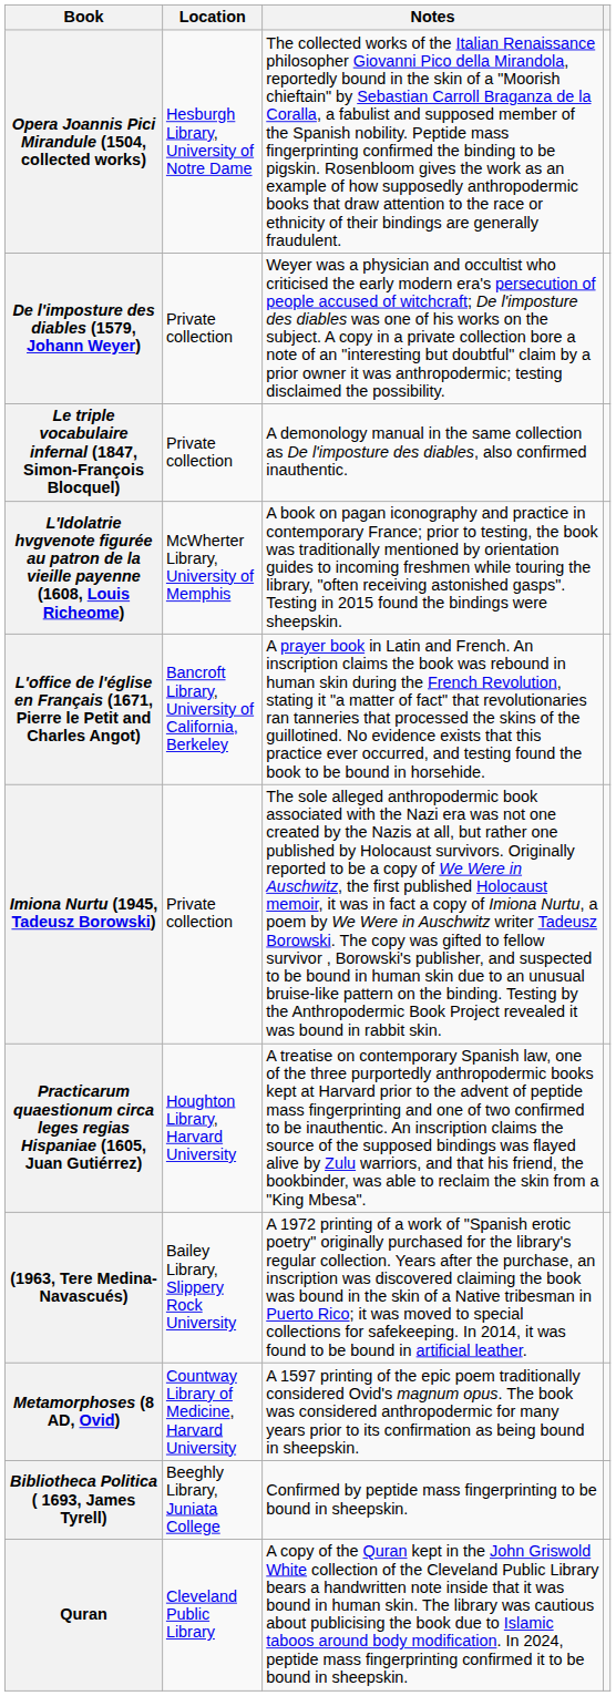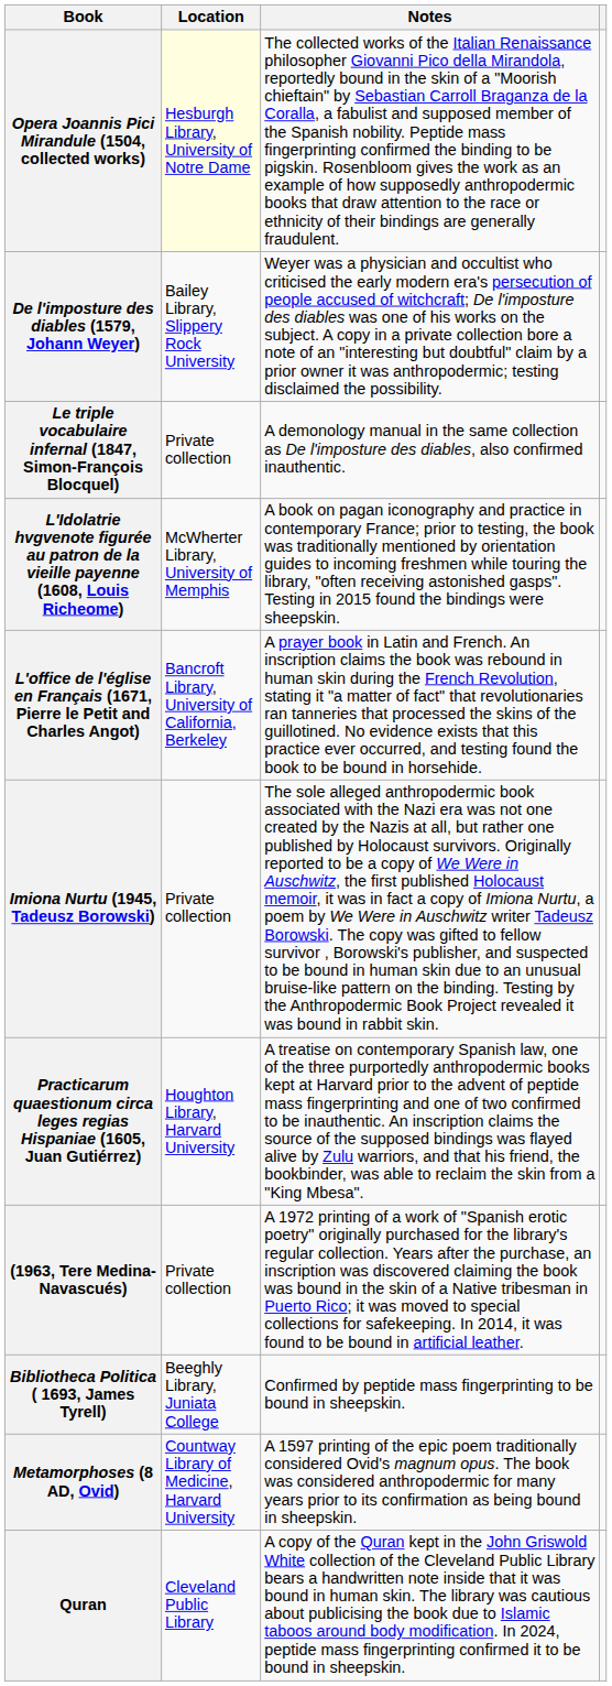Opera Joannis Pici Mirandule (1504, collected works) | Location: no background -> lightyellow background
De l'imposture des diables (1579, Johann Weyer) | Location: Private collection -> Bailey Library, Slippery Rock University
(1963, Tere Medina-Navascués) | Location: Bailey Library, Slippery Rock University -> Private collection
rows swapped: Metamorphoses (8 AD, Ovid) <-> Bibliotheca Politica ( 1693, James Tyrell)
